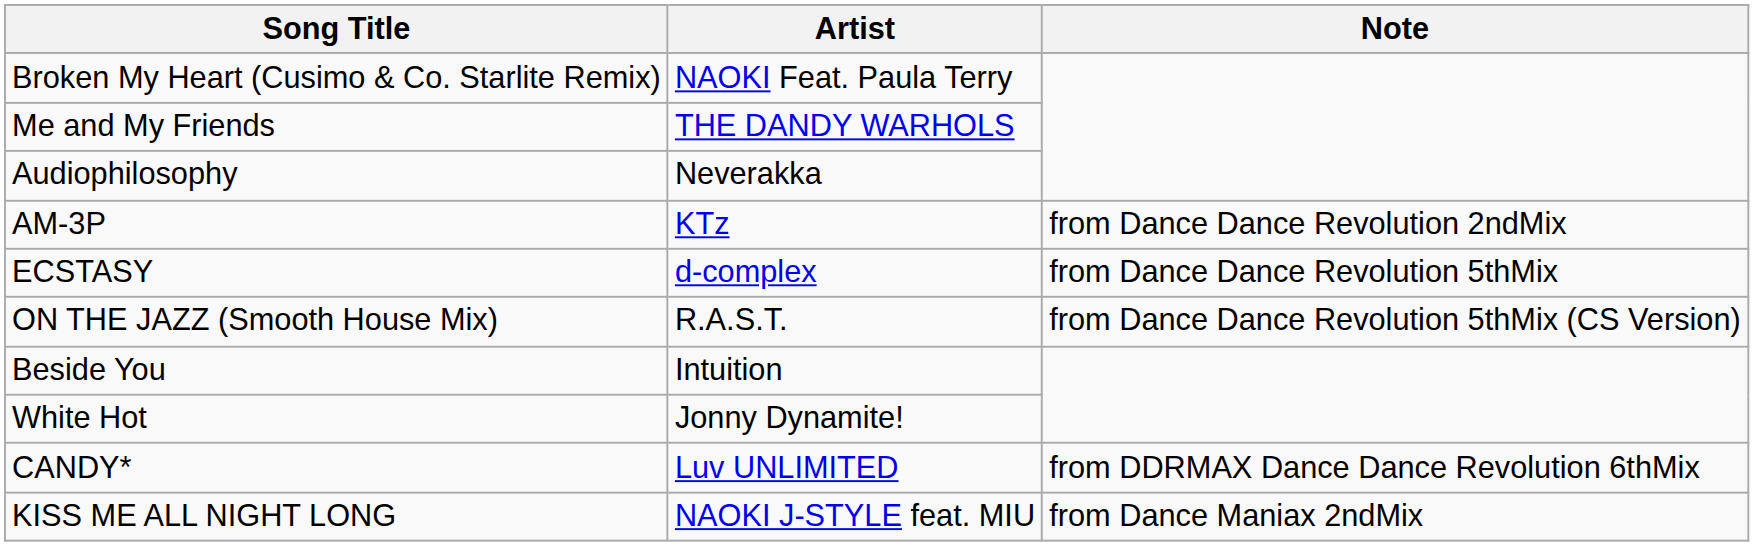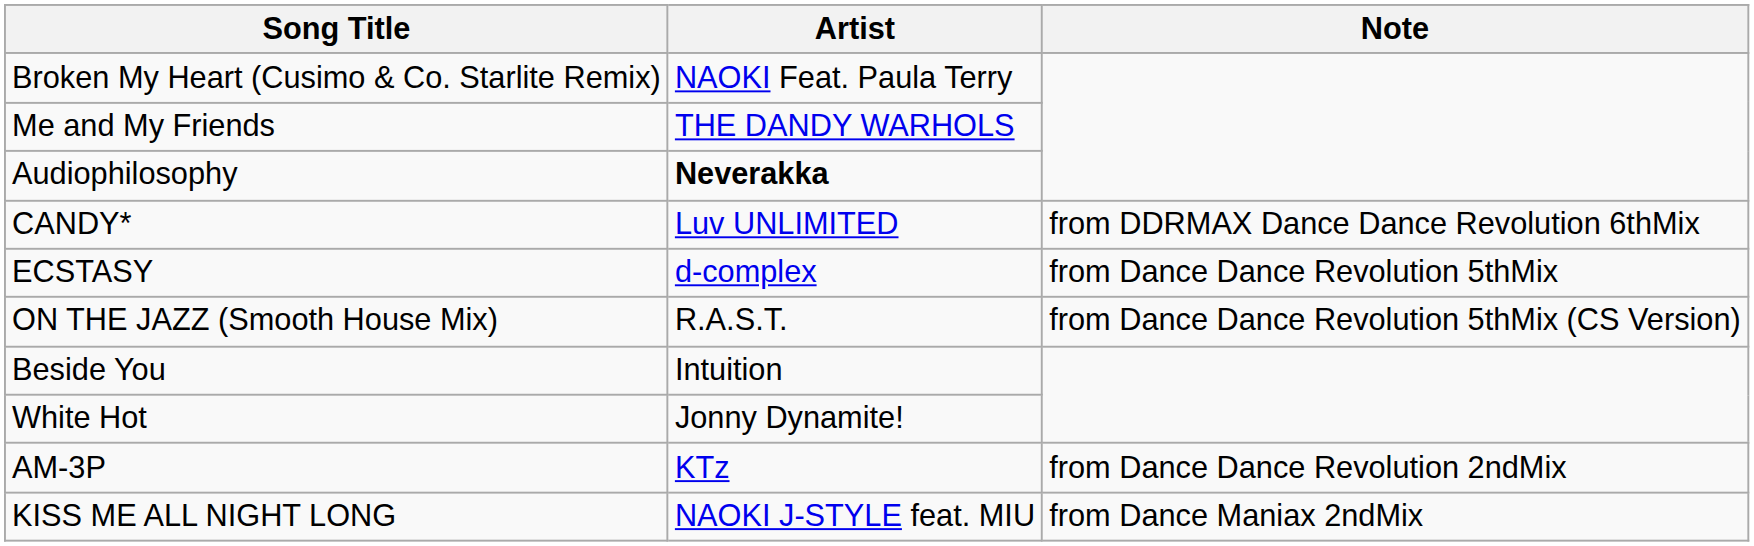Audiophilosophy | Artist: normal -> bold
rows swapped: AM-3P <-> CANDY*
